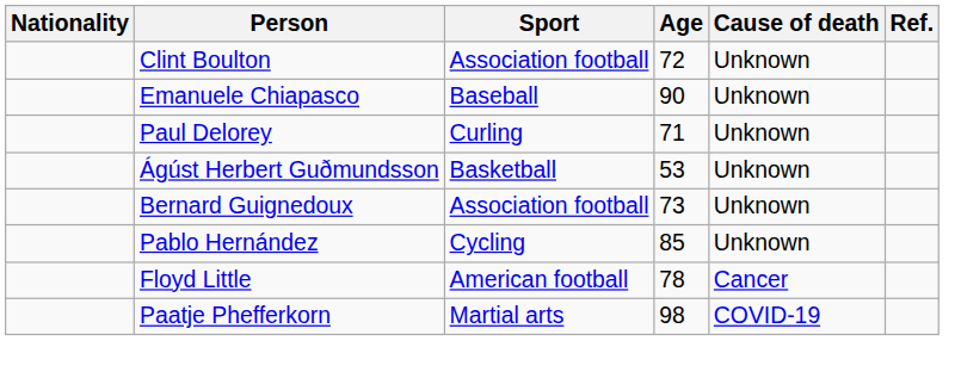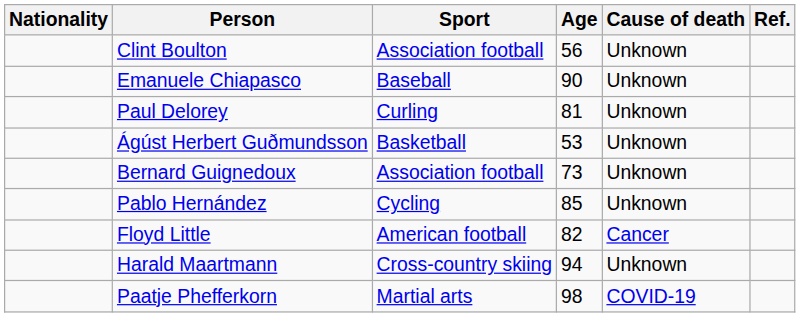Clint Boulton | Age: 72 -> 56
Paul Delorey | Age: 71 -> 81
Floyd Little | Age: 78 -> 82
+ row: Harald Maartmann | Cross-country skiing | 94 | Unknown
